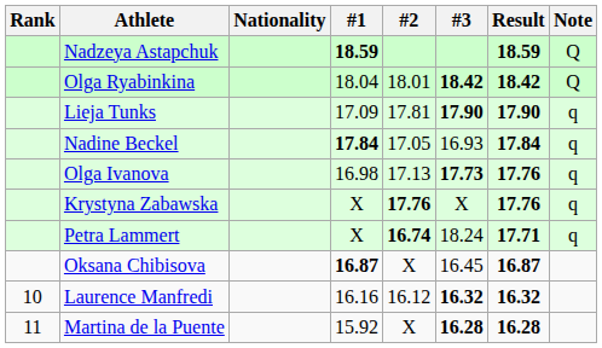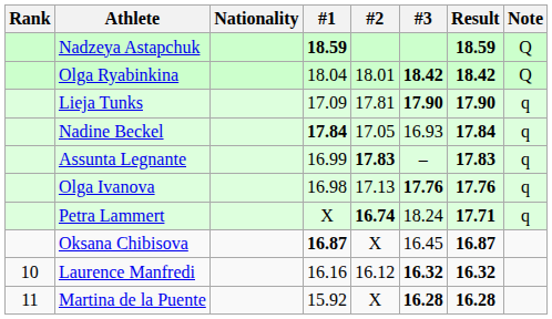+ row: Assunta Legnante | 16.99 | 17.83 | – | 17.83 | q
Olga Ivanova | #3: 17.73 -> 17.76
- row: Krystyna Zabawska | X | 17.76 | X | 17.76 | q
